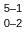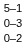+ row: 0–3
